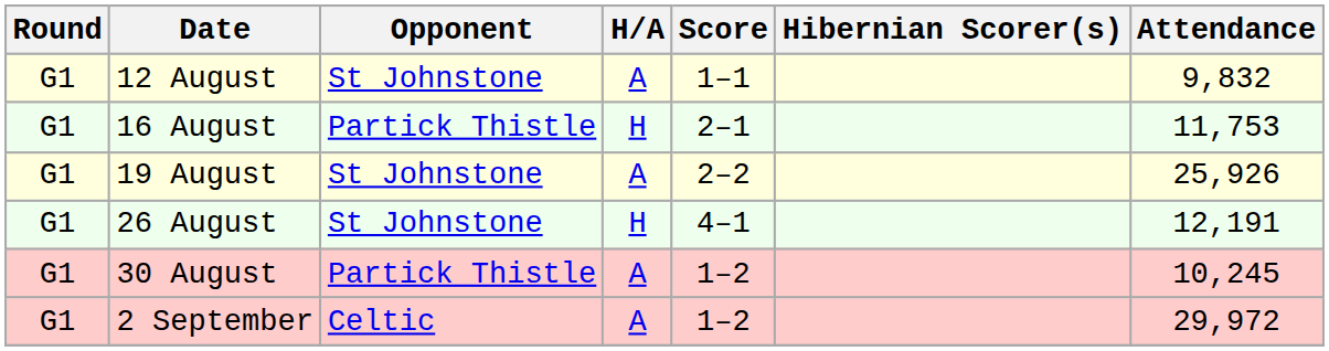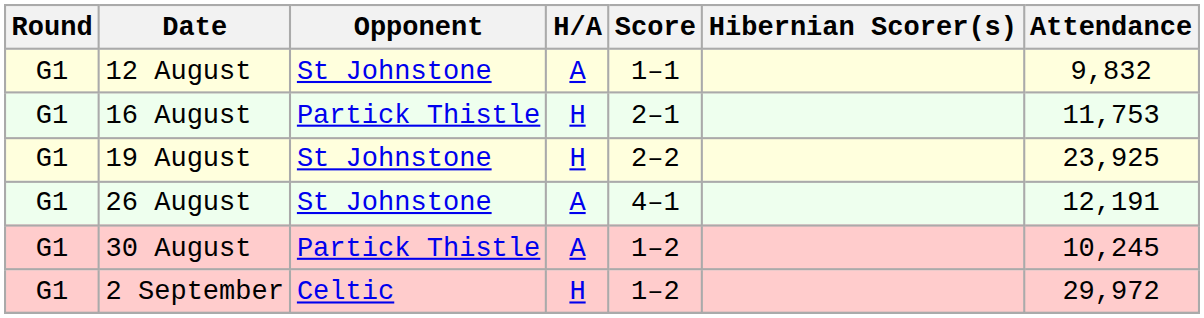19 August | H/A: A -> H
19 August | Attendance: 25,926 -> 23,925
26 August | H/A: H -> A
2 September | H/A: A -> H
